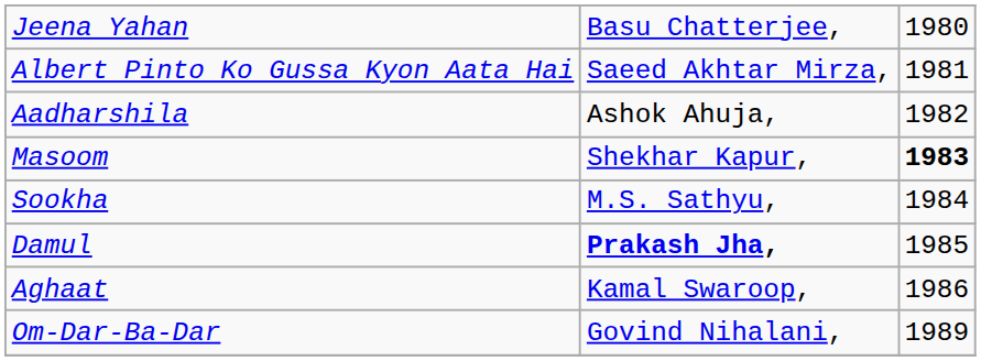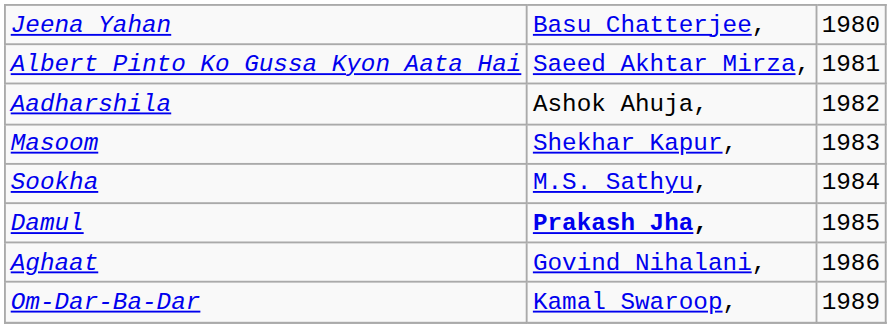Masoom | column 3: bold -> normal
Aghaat | column 2: Kamal Swaroop, -> Govind Nihalani,
Om-Dar-Ba-Dar | column 2: Govind Nihalani, -> Kamal Swaroop,
